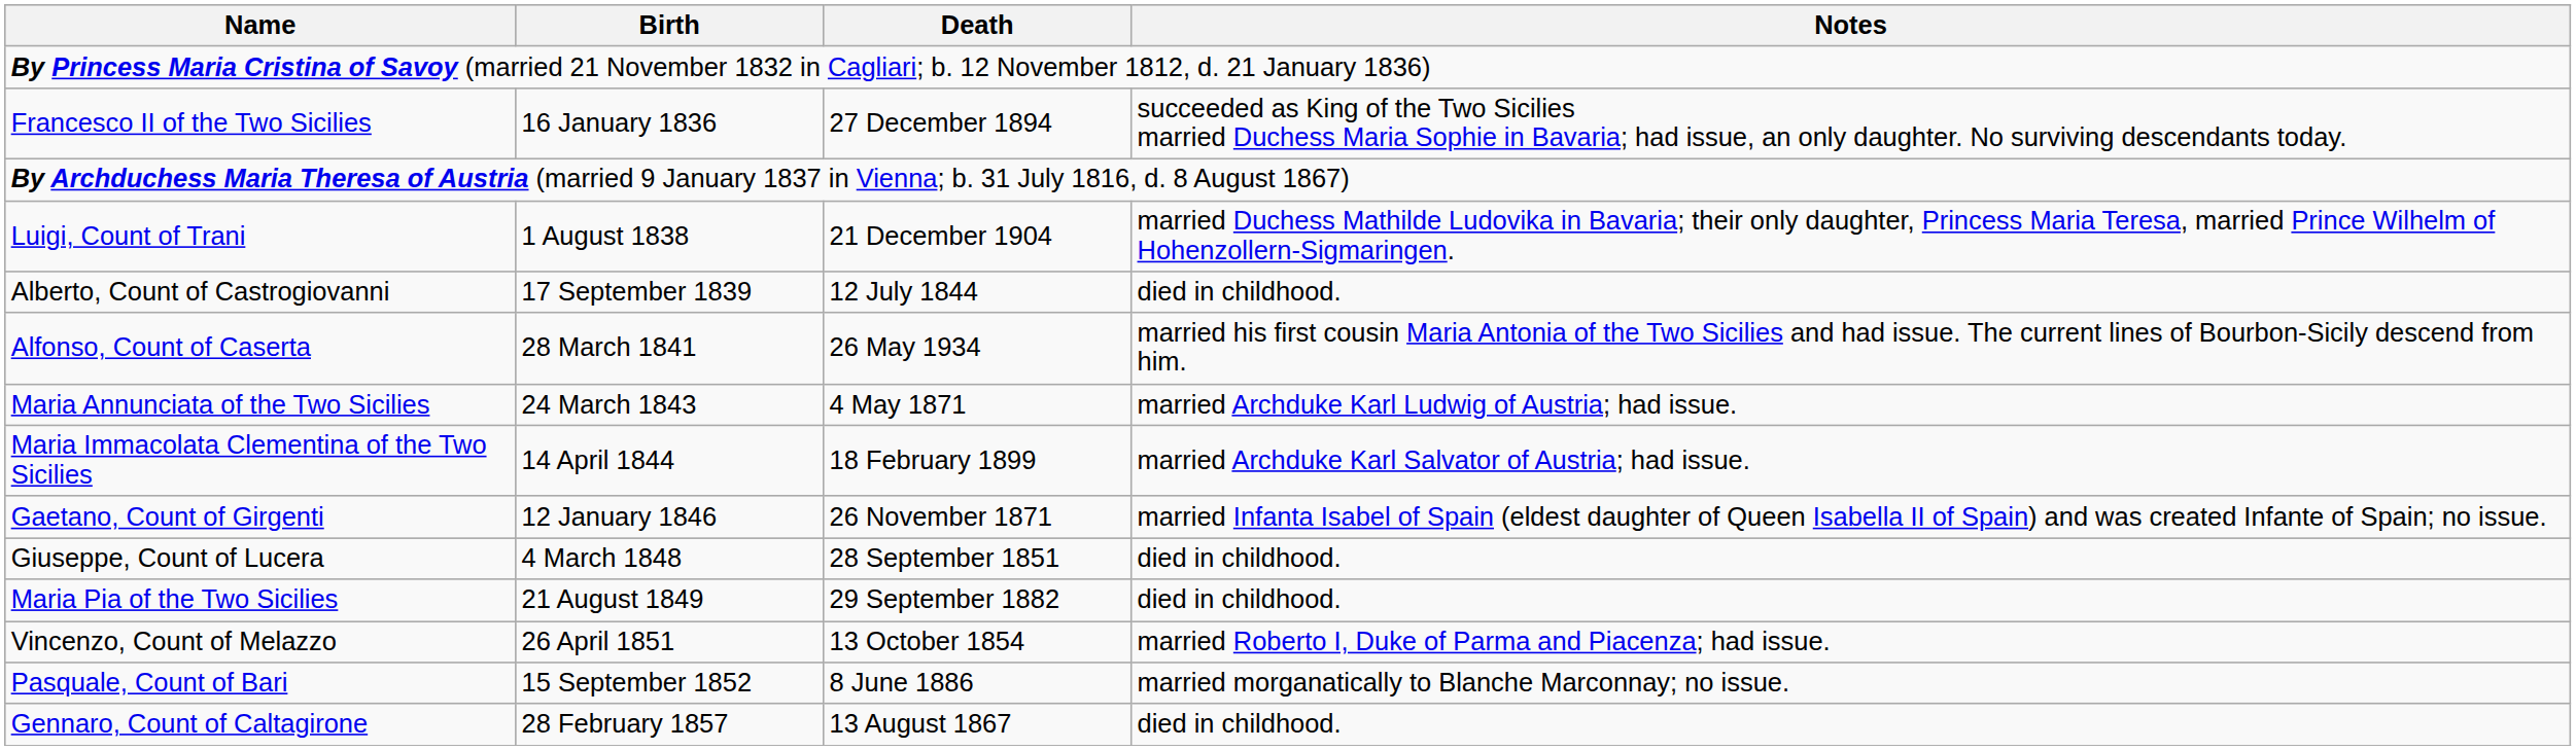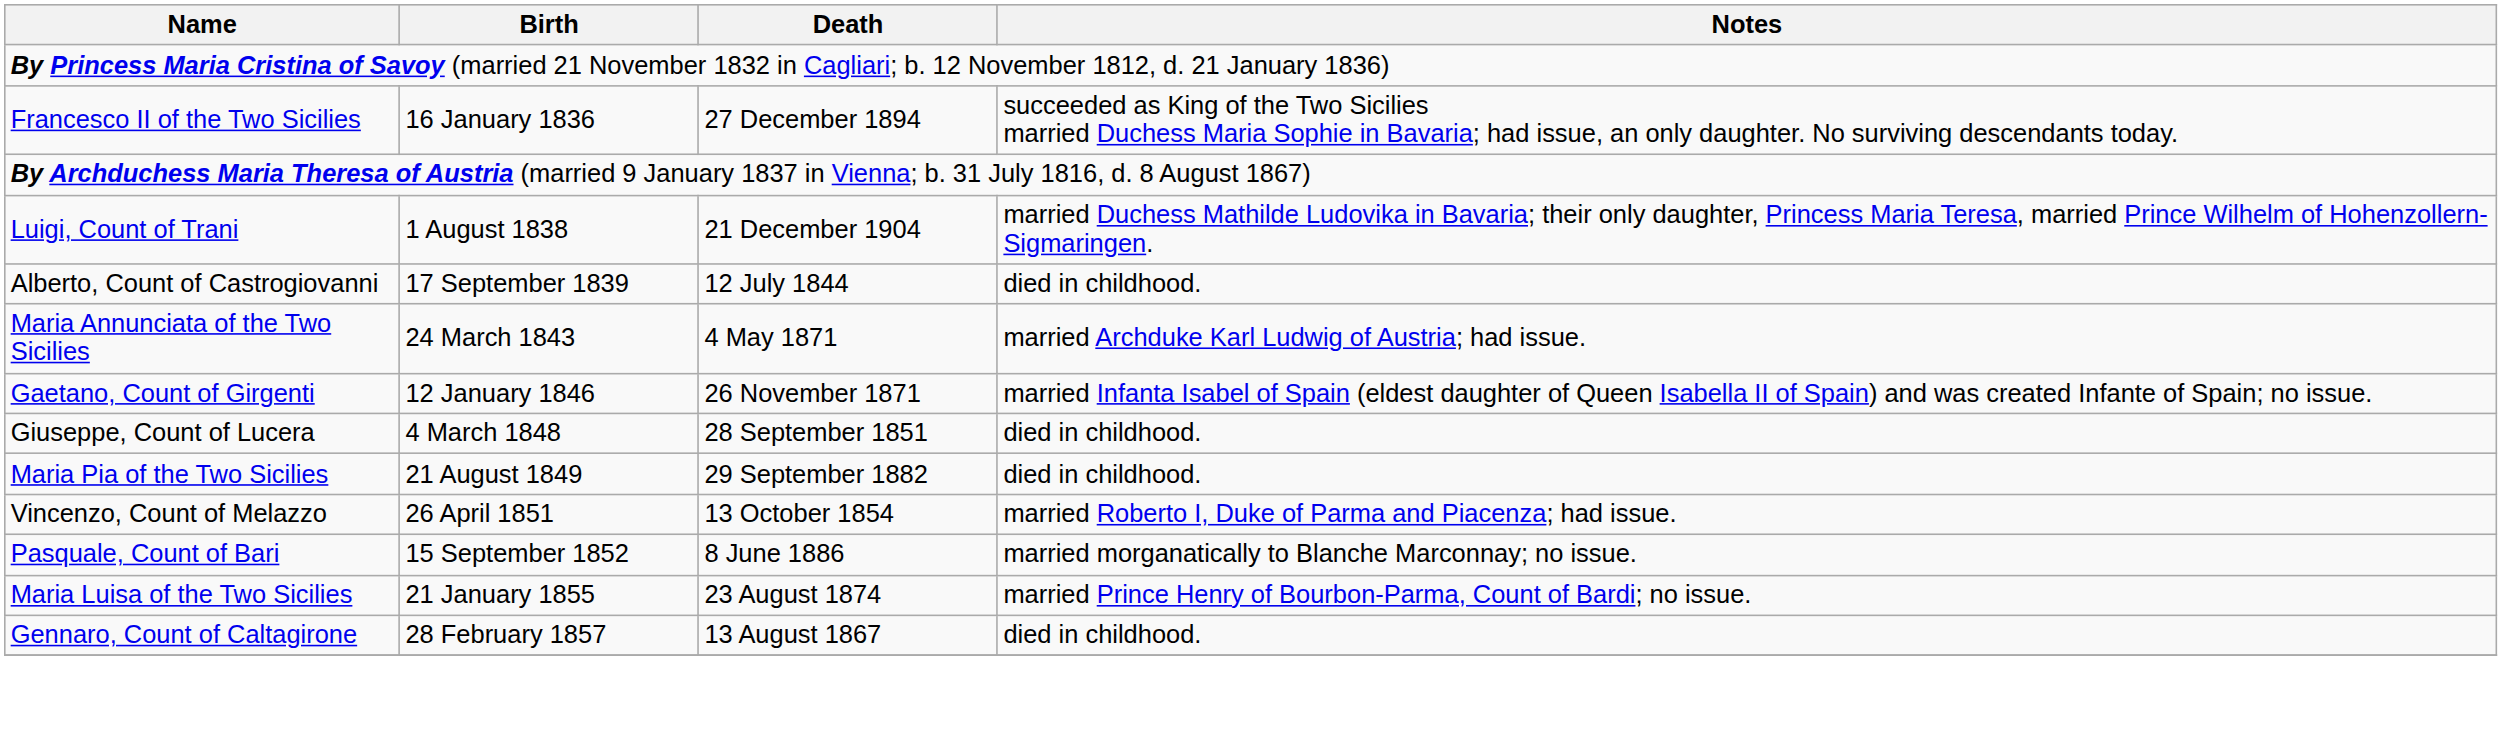- row: Alfonso, Count of Caserta | 28 March 1841 | 26 May 1934 | married his first cousin Maria Antonia of the Two Sicilies and had issue. The current lines of Bourbon-Sicily descend from him.
- row: Maria Immacolata Clementina of the Two Sicilies | 14 April 1844 | 18 February 1899 | married Archduke Karl Salvator of Austria; had issue.
+ row: Maria Luisa of the Two Sicilies | 21 January 1855 | 23 August 1874 | married Prince Henry of Bourbon-Parma, Count of Bardi; no issue.
